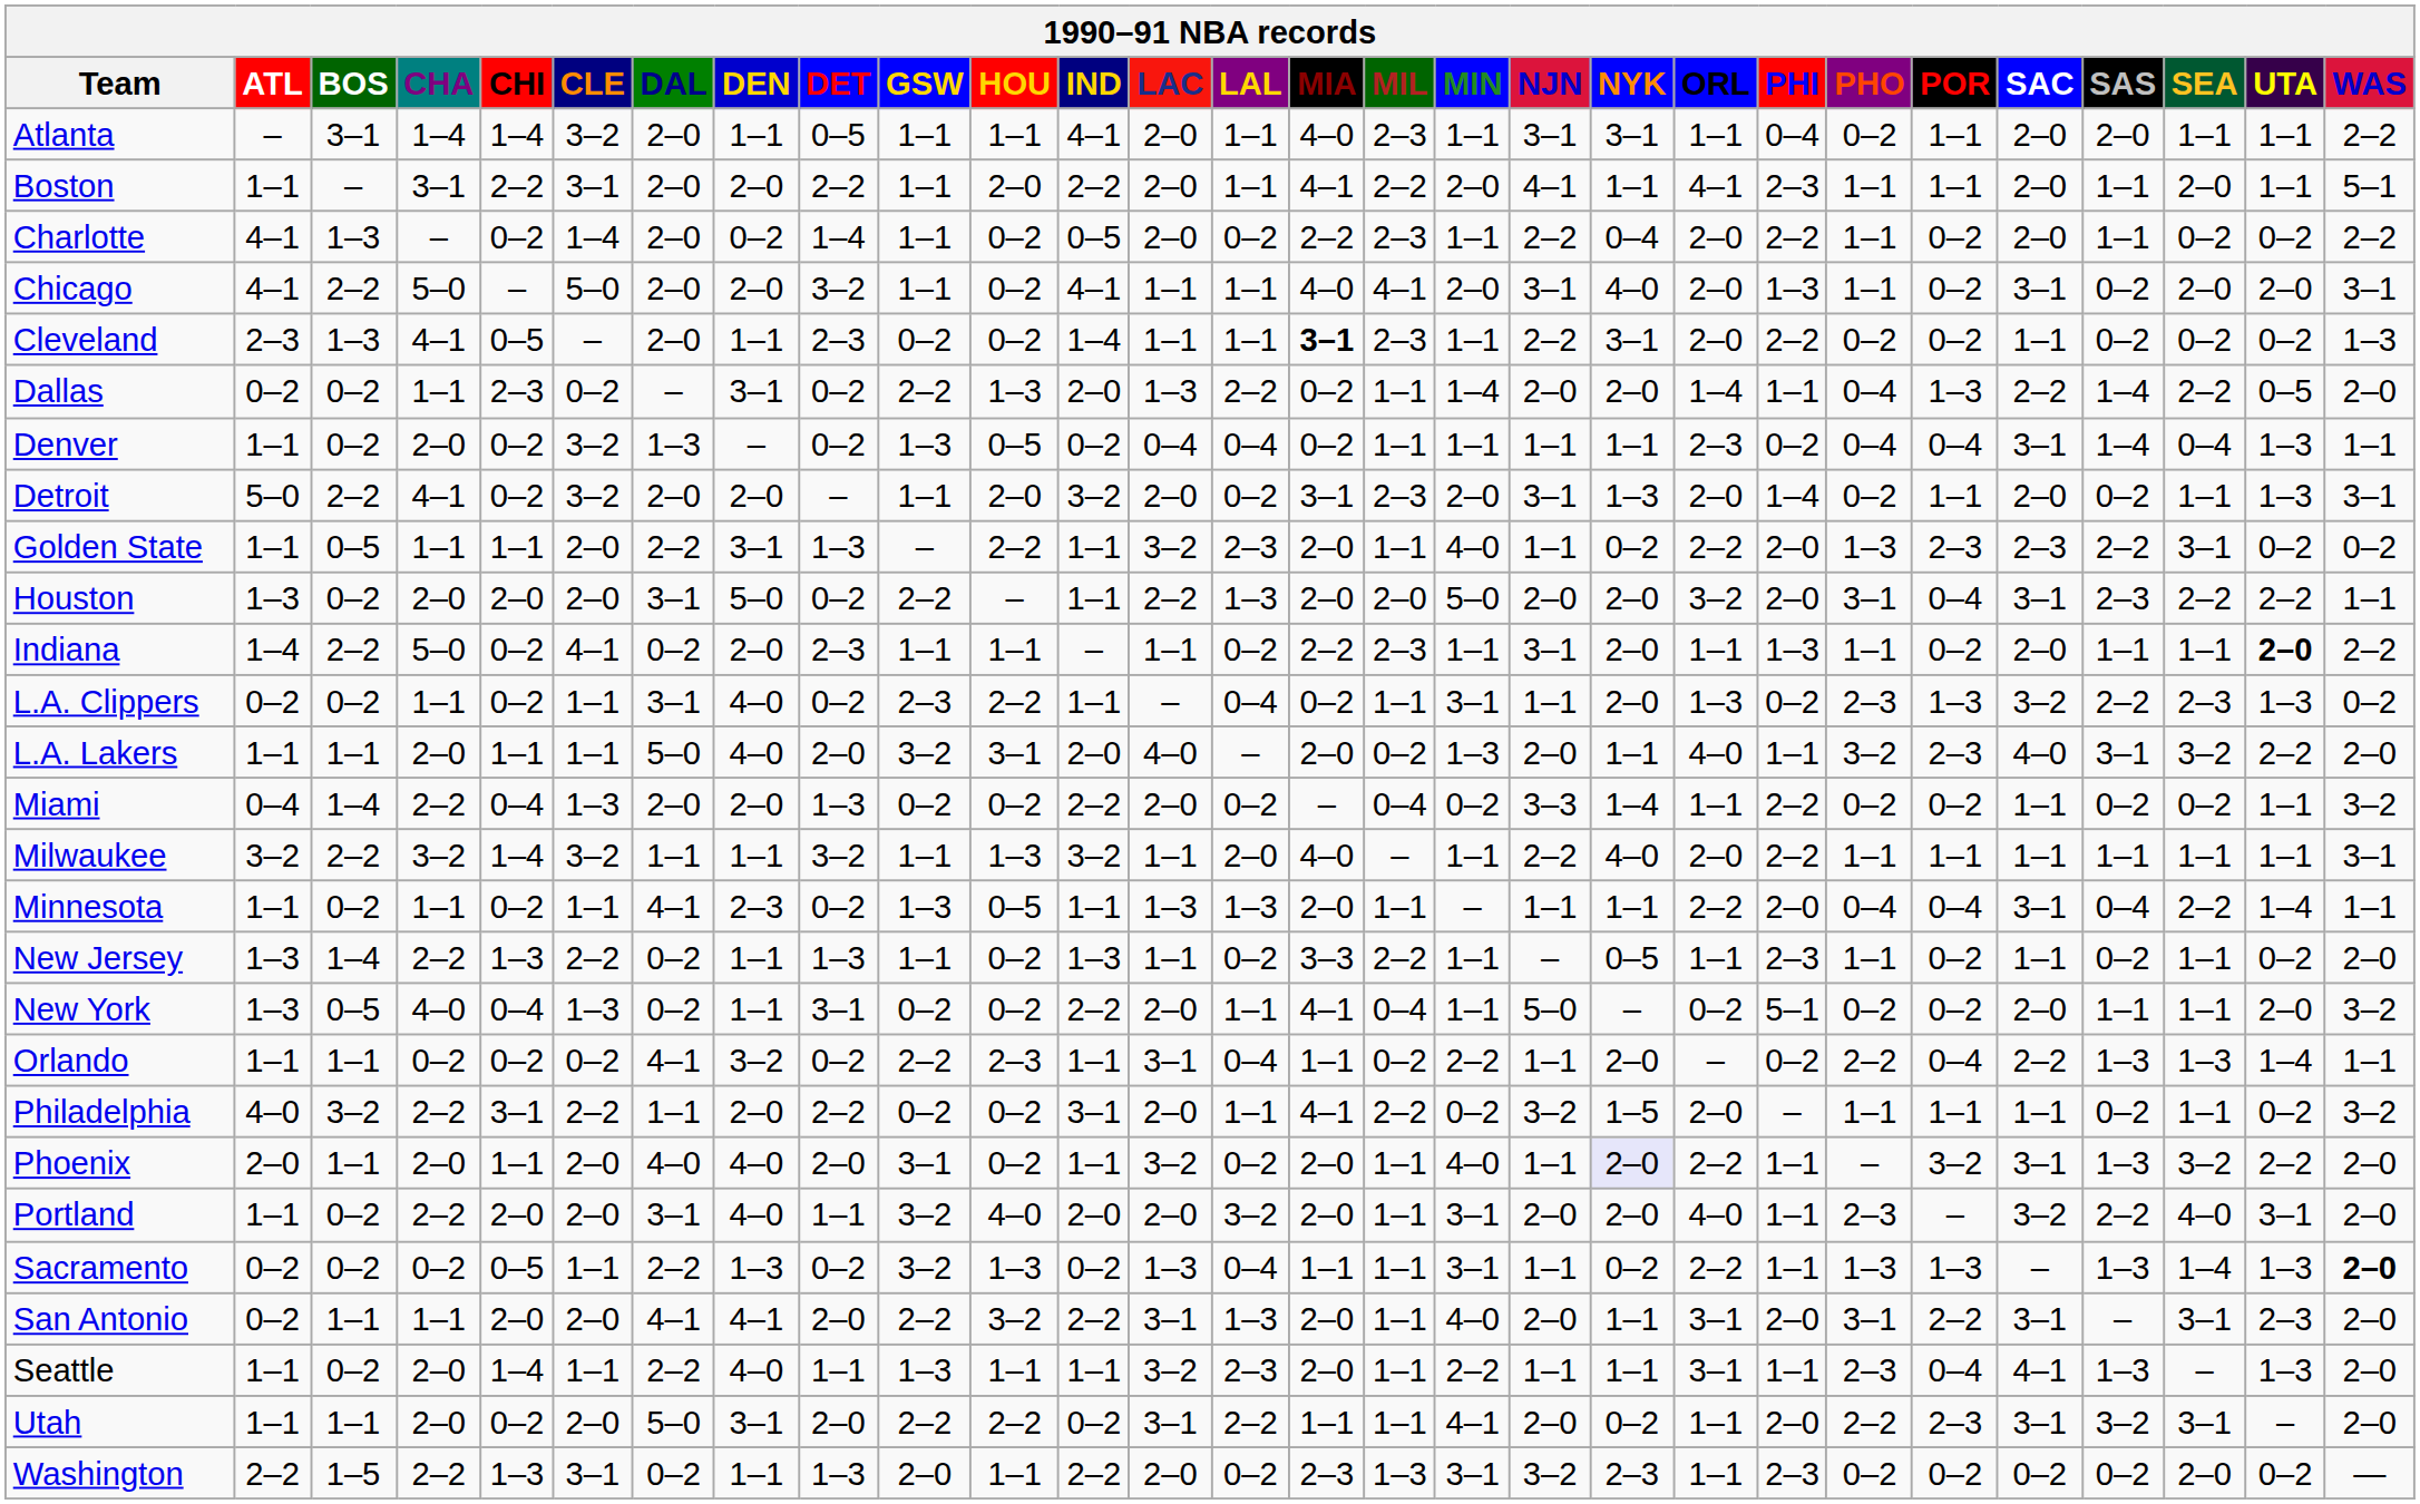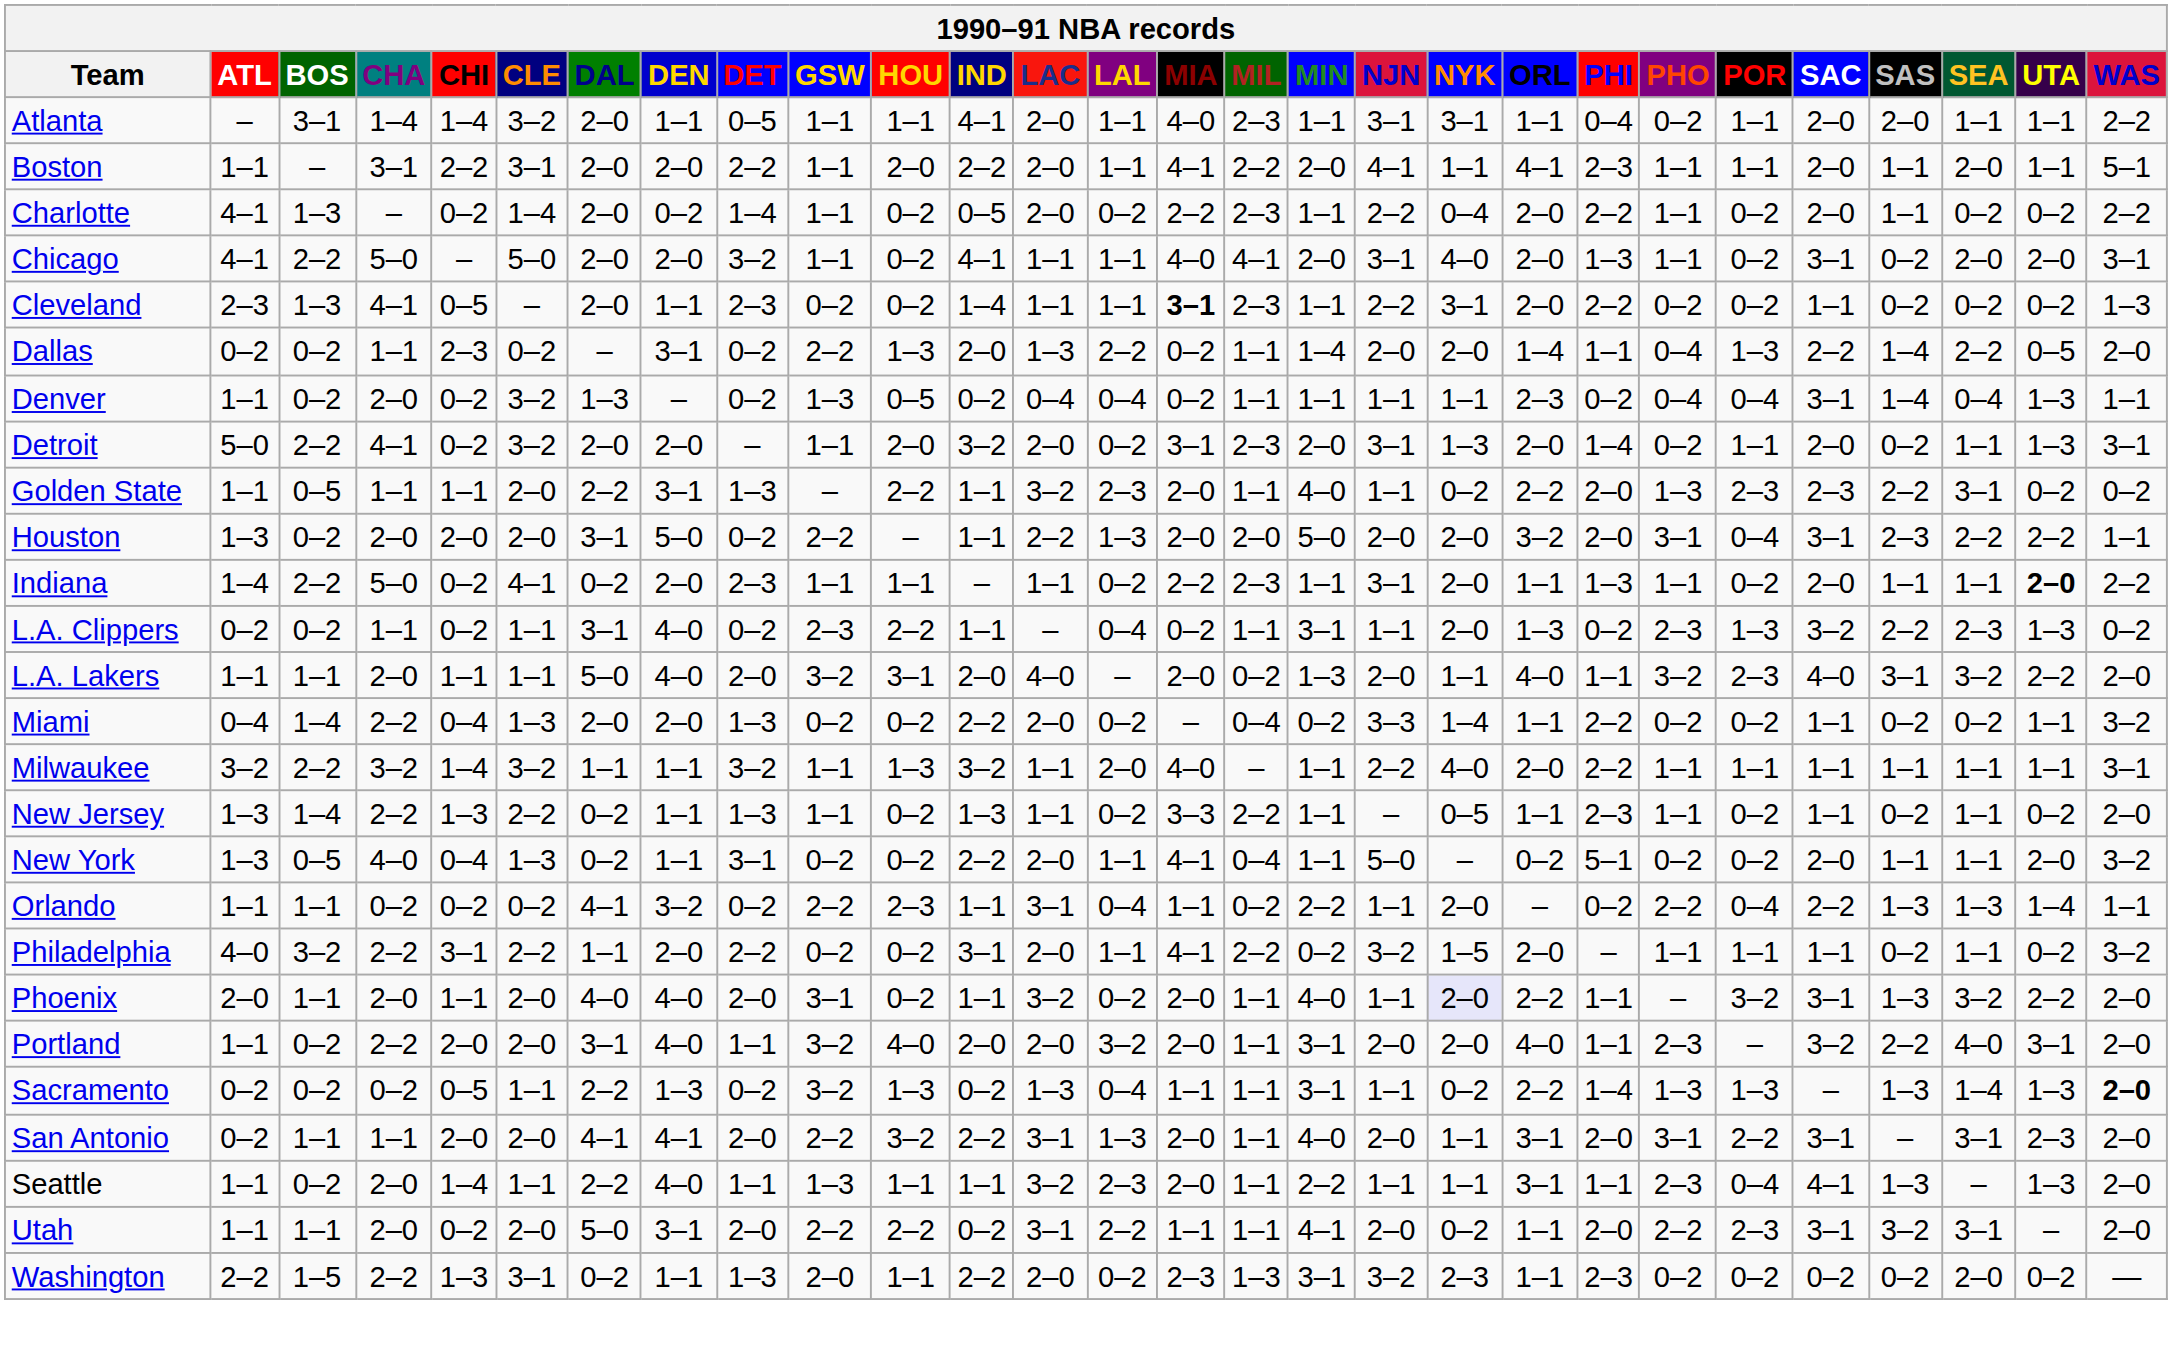- row: Minnesota | 1–1 | 0–2 | 1–1 | 0–2 | 1–1 | 4–1 | 2–3 | 0–2 | 1–3 | 0–5 | 1–1 | 1–3 | 1–3 | 2–0 | 1–1 | – | 1–1 | 1–1 | 2–2 | 2–0 | 0–4 | 0–4 | 3–1 | 0–4 | 2–2 | 1–4 | 1–1
Sacramento | PHI: 1–1 -> 1–4
